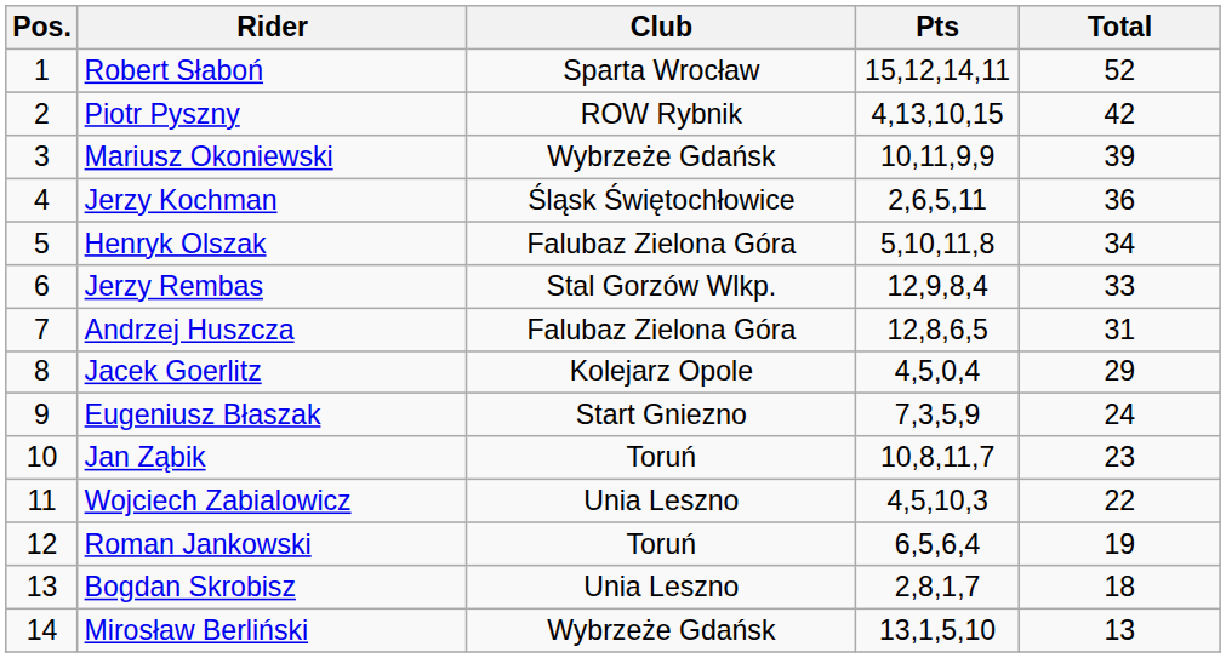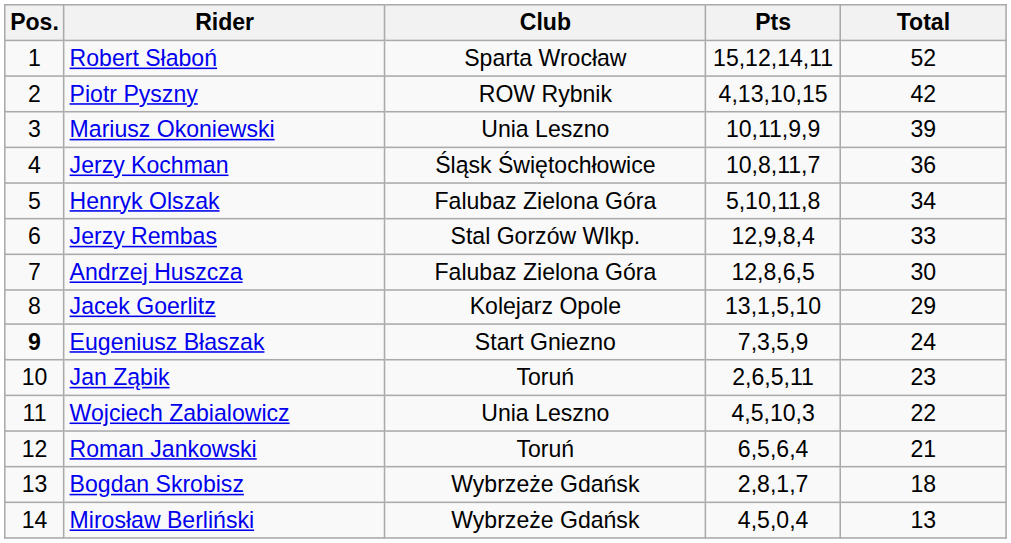Mariusz Okoniewski | Club: Wybrzeże Gdańsk -> Unia Leszno
Jerzy Kochman | Pts: 2,6,5,11 -> 10,8,11,7
Andrzej Huszcza | Total: 31 -> 30
Jacek Goerlitz | Pts: 4,5,0,4 -> 13,1,5,10
Eugeniusz Błaszak | Pos.: normal -> bold
Jan Ząbik | Pts: 10,8,11,7 -> 2,6,5,11
Roman Jankowski | Total: 19 -> 21
Bogdan Skrobisz | Club: Unia Leszno -> Wybrzeże Gdańsk
Mirosław Berliński | Pts: 13,1,5,10 -> 4,5,0,4
